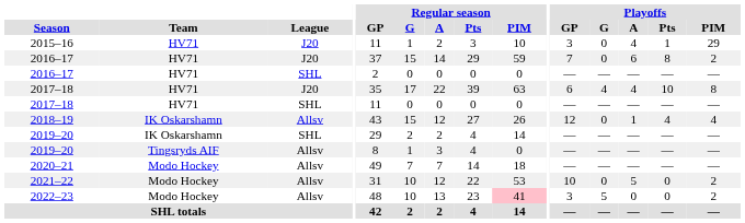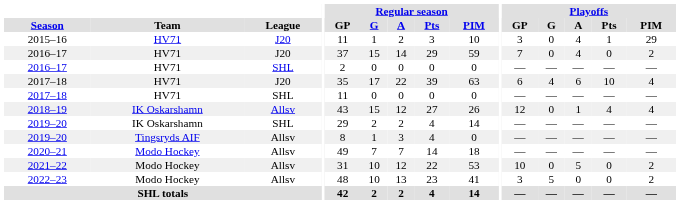2016–17 / J20 | Playoffs / A: 6 -> 4
2016–17 / J20 | Playoffs / Pts: 8 -> 0
2017–18 / J20 | Playoffs / A: 4 -> 6
2017–18 / J20 | Playoffs / PIM: 8 -> 4
2022–23 | Regular season / PIM: pink background -> no background
